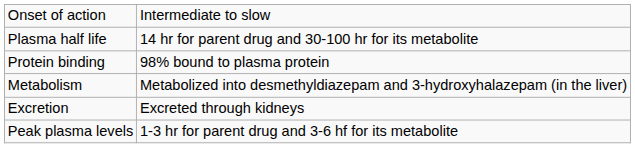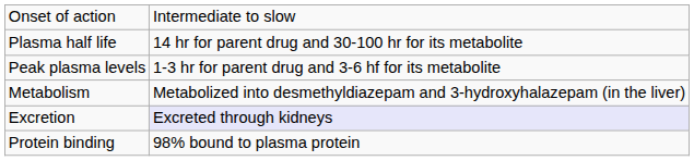rows swapped: Peak plasma levels <-> Protein binding
Excretion | column 2: no background -> lavender background
